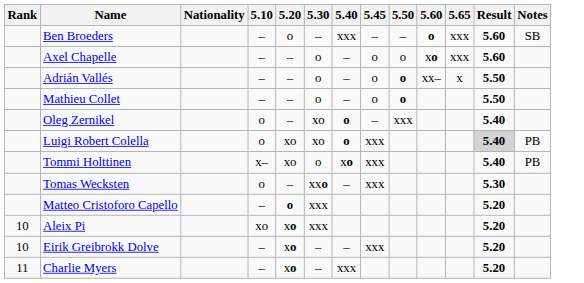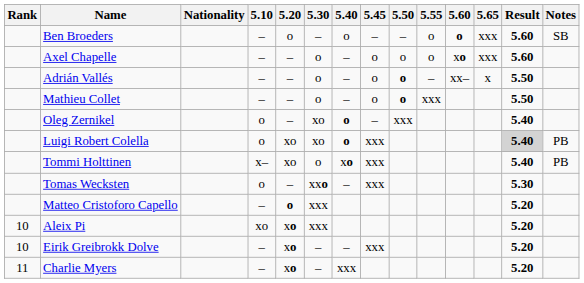+ column: 5.55 | o | o | – | xxx
Ben Broeders | 5.40: xxx -> o
